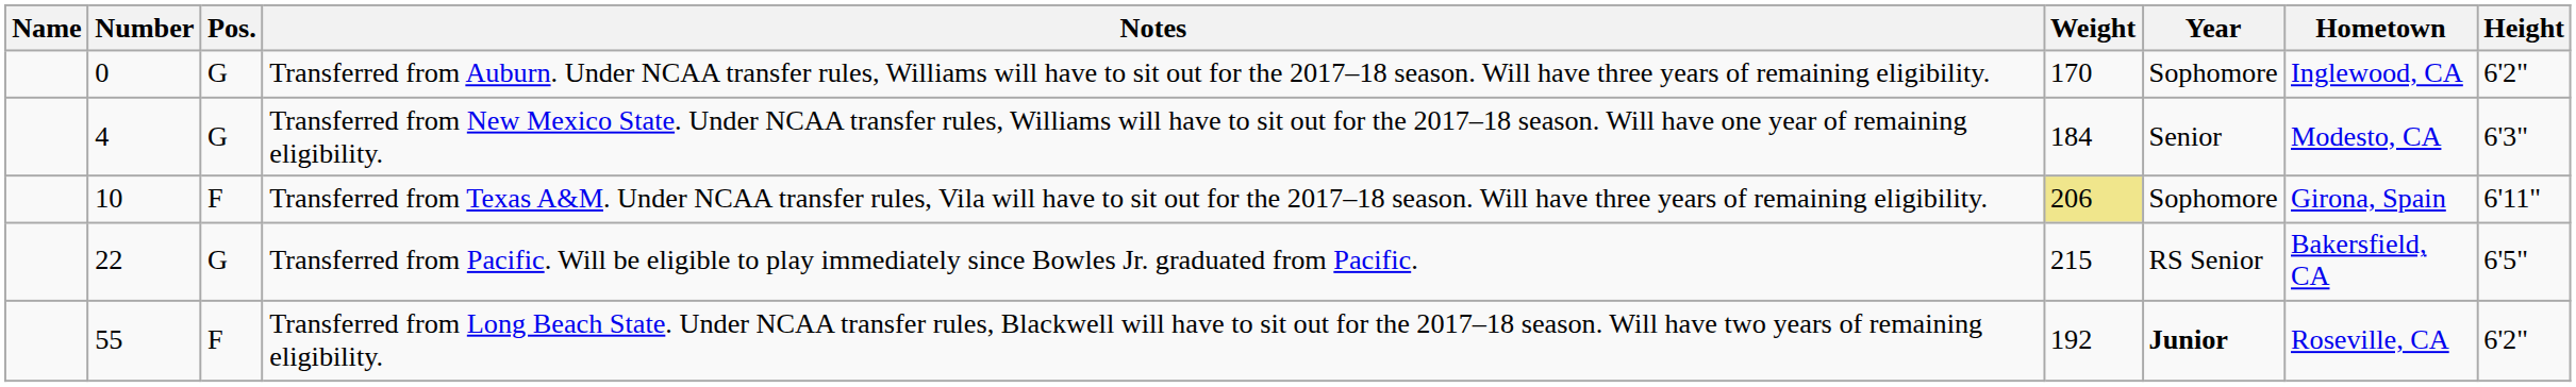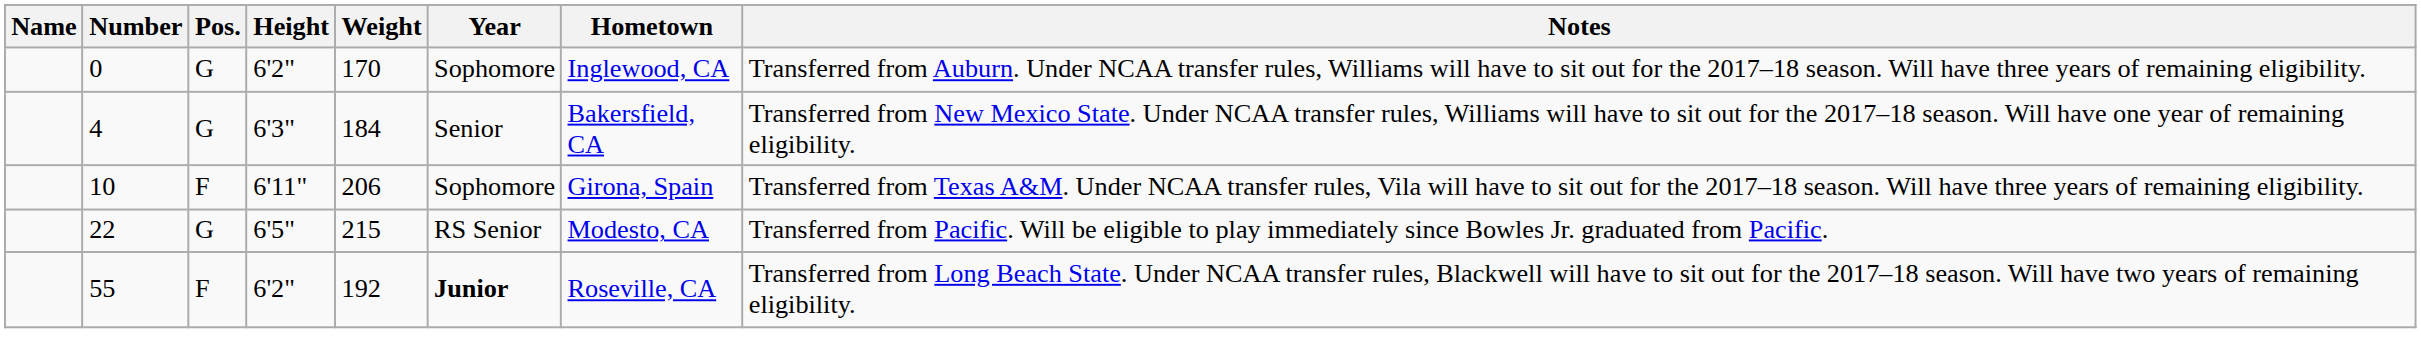columns swapped: Height <-> Notes
4 | Hometown: Modesto, CA -> Bakersfield, CA
10 | Weight: khaki background -> no background
22 | Hometown: Bakersfield, CA -> Modesto, CA
